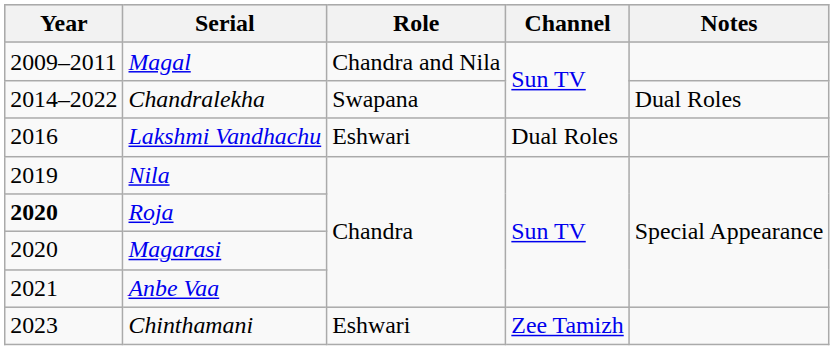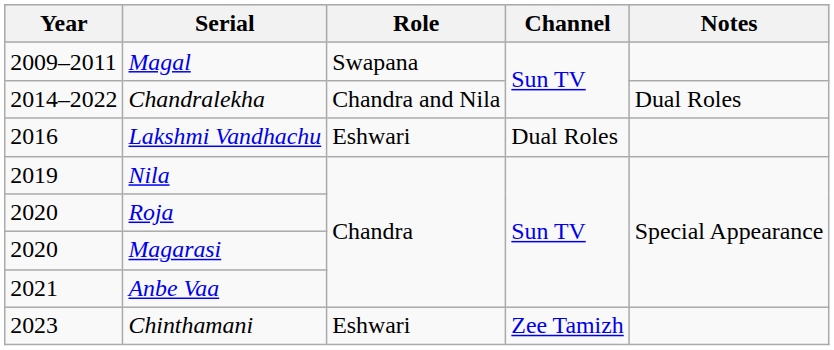Magal | Role: Chandra and Nila -> Swapana
Chandralekha | Role: Swapana -> Chandra and Nila
Roja | Year: bold -> normal
